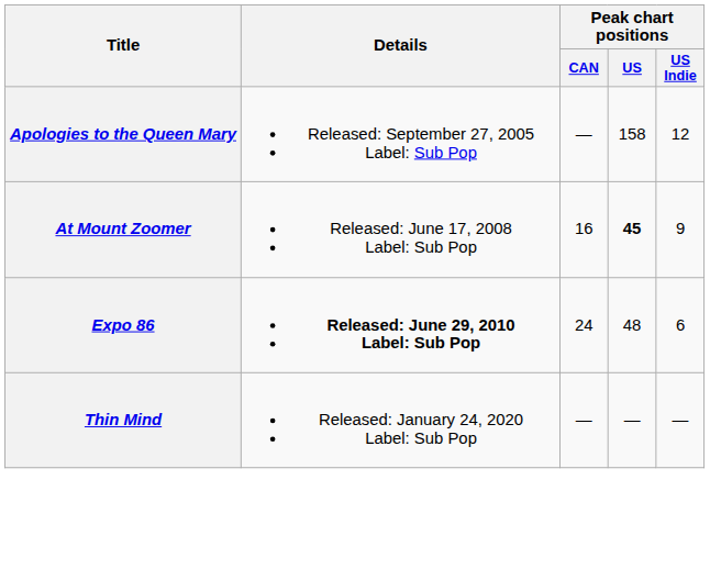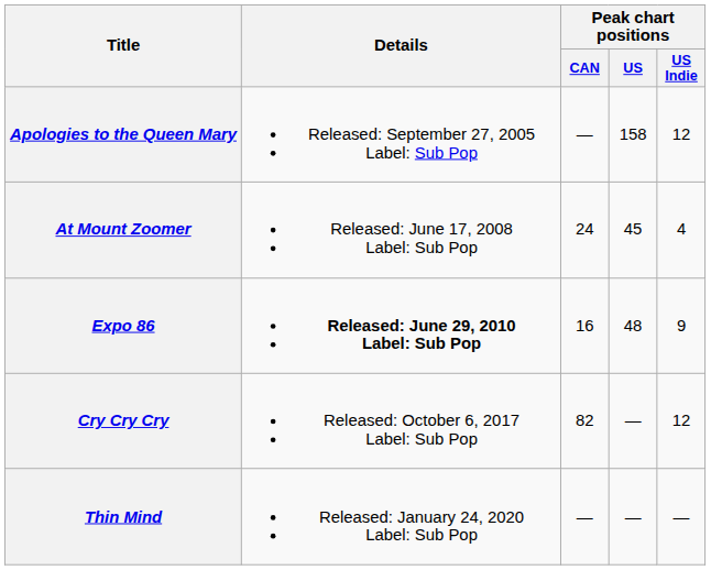At Mount Zoomer | Peak chart positions / CAN: 16 -> 24
At Mount Zoomer | Peak chart positions / US: bold -> normal
At Mount Zoomer | Peak chart positions / US Indie: 9 -> 4
Expo 86 | Peak chart positions / CAN: 24 -> 16
Expo 86 | Peak chart positions / US Indie: 6 -> 9
+ row: Cry Cry Cry | Released: October 6, 2017 Label: Sub Pop | 82 | — | 12
